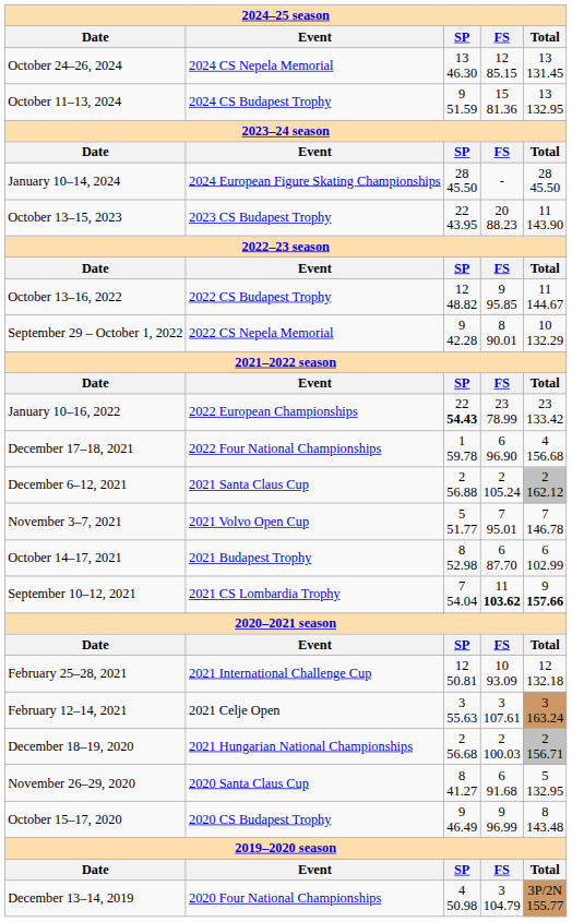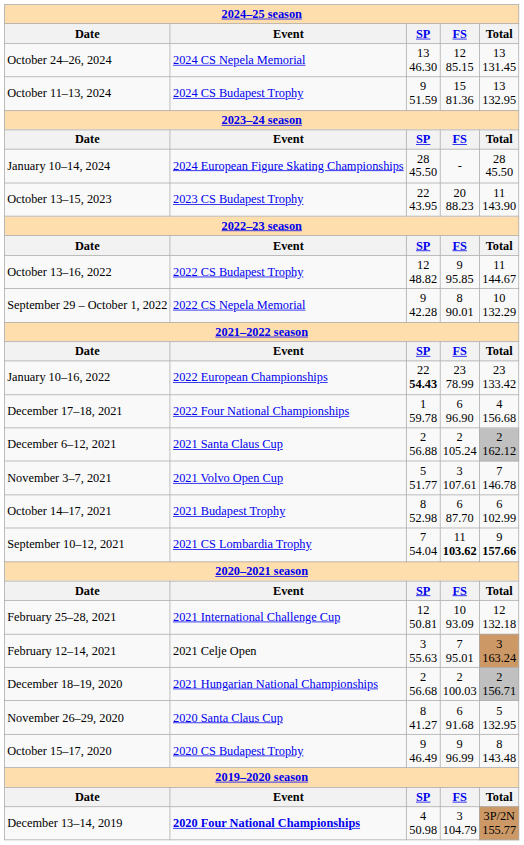November 3–7, 2021 | column 4: 7 95.01 -> 3 107.61
February 12–14, 2021 | column 4: 3 107.61 -> 7 95.01
December 13–14, 2019 | column 2: normal -> bold
